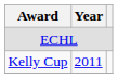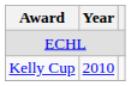Kelly Cup | Year: 2011 -> 2010
